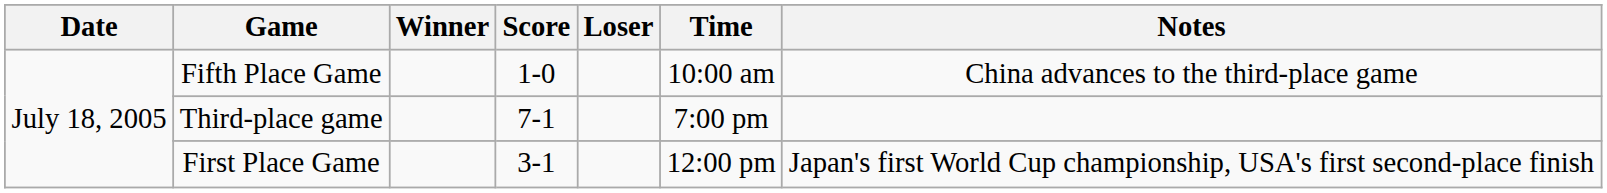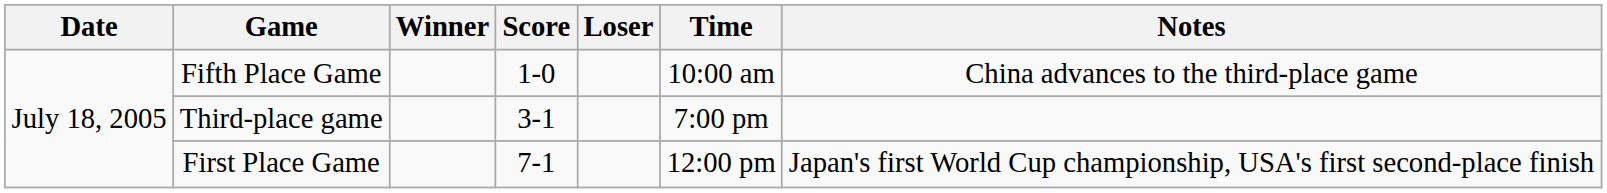Third-place game | Score: 7-1 -> 3-1
First Place Game | Score: 3-1 -> 7-1
